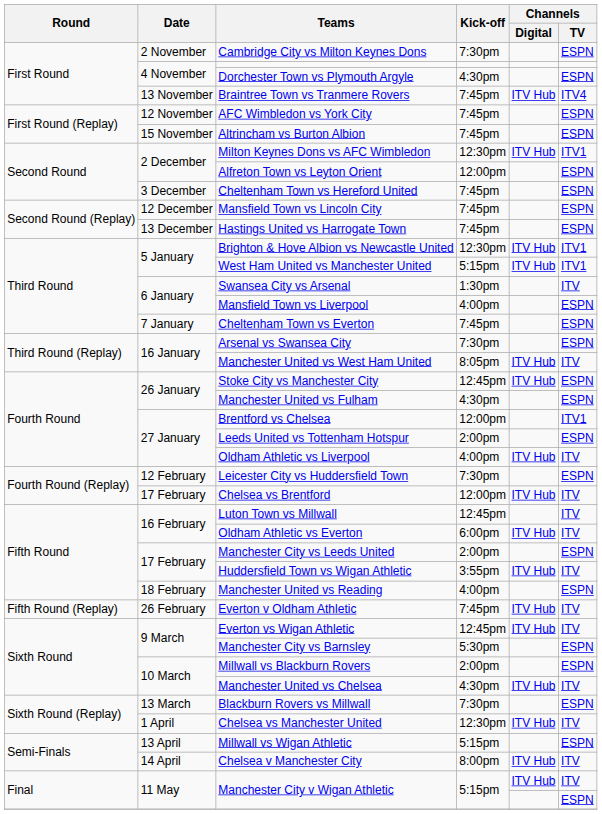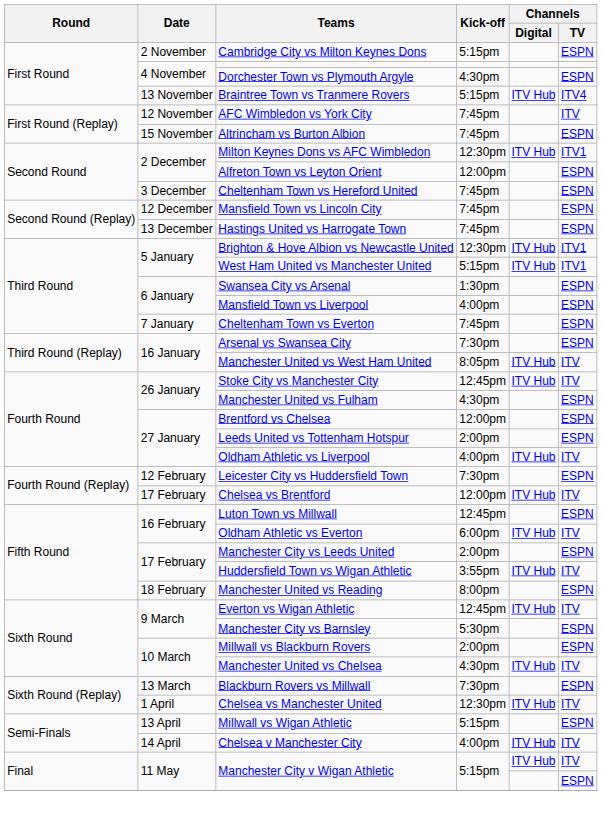Cambridge City vs Milton Keynes Dons | Kick-off: 7:30pm -> 5:15pm
Braintree Town vs Tranmere Rovers | Kick-off: 7:45pm -> 5:15pm
AFC Wimbledon vs York City | Channels / TV: ESPN -> ITV
Swansea City vs Arsenal | Channels / TV: ITV -> ESPN
Stoke City vs Manchester City | Channels / TV: ESPN -> ITV
Brentford vs Chelsea | Channels / TV: ITV1 -> ESPN
Luton Town vs Millwall | Channels / TV: ITV -> ESPN
Manchester United vs Reading | Kick-off: 4:00pm -> 8:00pm
- row: Fifth Round (Replay) | 26 February | Everton v Oldham Athletic | 7:45pm | ITV Hub | ITV
Chelsea v Manchester City | Kick-off: 8:00pm -> 4:00pm
